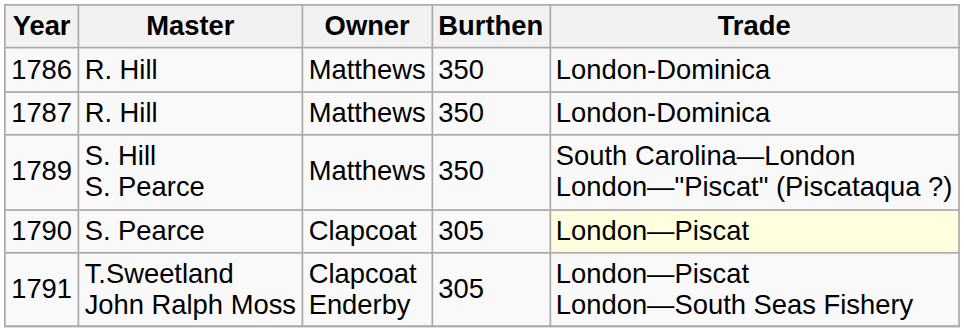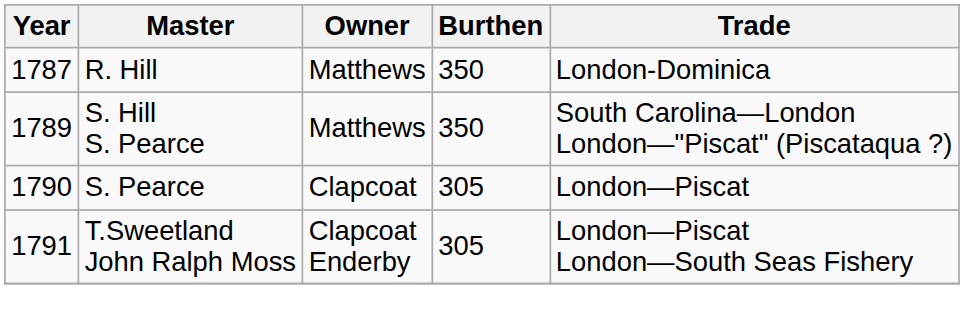- row: 1786 | R. Hill | Matthews | 350 | London-Dominica
1790 | Trade: lightyellow background -> no background
